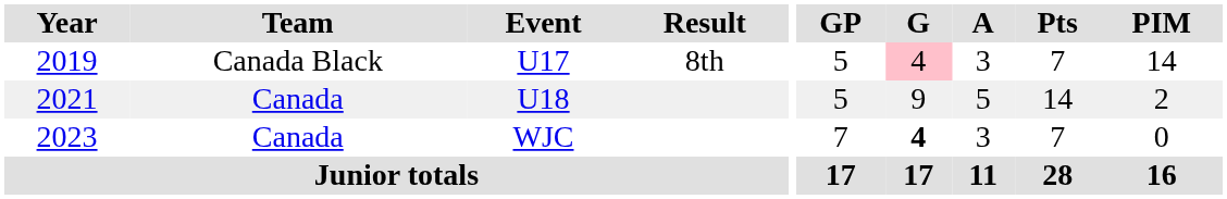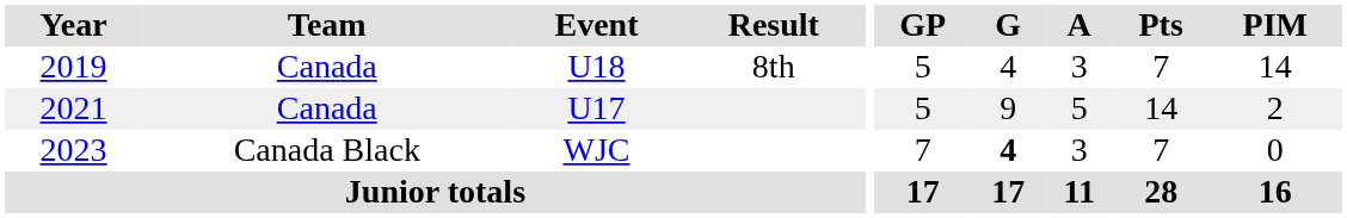2019 | Team: Canada Black -> Canada
2019 | Event: U17 -> U18
2019 | G: pink background -> no background
2021 | Event: U18 -> U17
2023 | Team: Canada -> Canada Black
